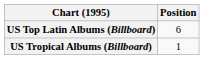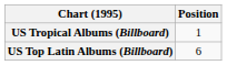rows swapped: US Top Latin Albums (Billboard) <-> US Tropical Albums (Billboard)
